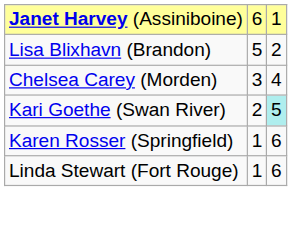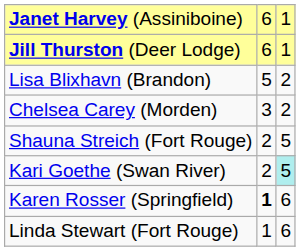+ row: Jill Thurston (Deer Lodge) | 6 | 1
Chelsea Carey (Morden) | column 3: 4 -> 2
+ row: Shauna Streich (Fort Rouge) | 2 | 5
Karen Rosser (Springfield) | column 2: normal -> bold
